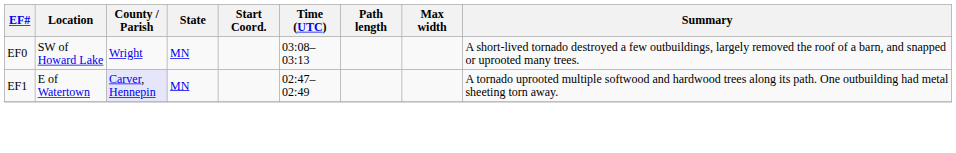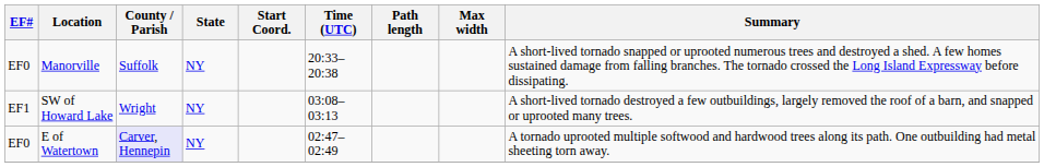+ row: EF0 | Manorville | Suffolk | NY | 20:33–20:38 | A short-lived tornado snapped or uprooted numerous trees and destroyed a shed. A few homes sustained damage from falling branches. The tornado crossed the Long Island Expressway before dissipating.
SW of Howard Lake | EF#: EF0 -> EF1
SW of Howard Lake | State: MN -> NY
E of Watertown | EF#: EF1 -> EF0
E of Watertown | State: MN -> NY
